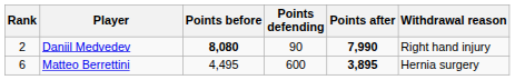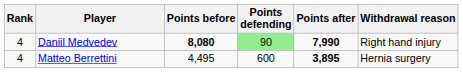Daniil Medvedev | Rank: 2 -> 4
Daniil Medvedev | Points defending: no background -> lightgreen background
Matteo Berrettini | Rank: 6 -> 4
